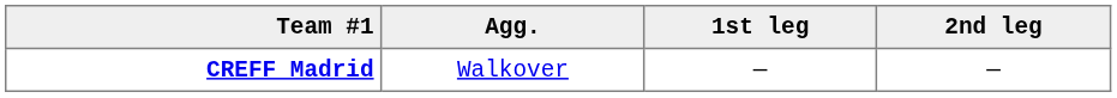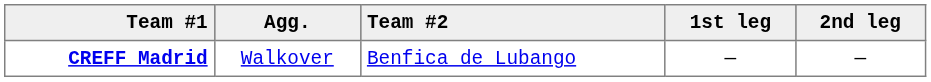+ column: Team #2 | Benfica de Lubango
